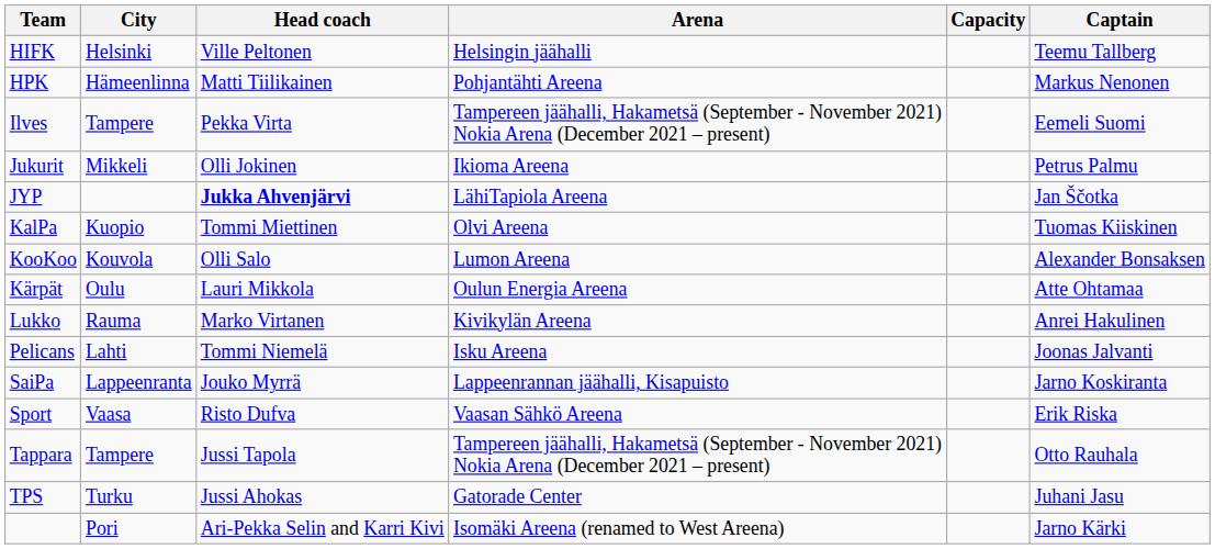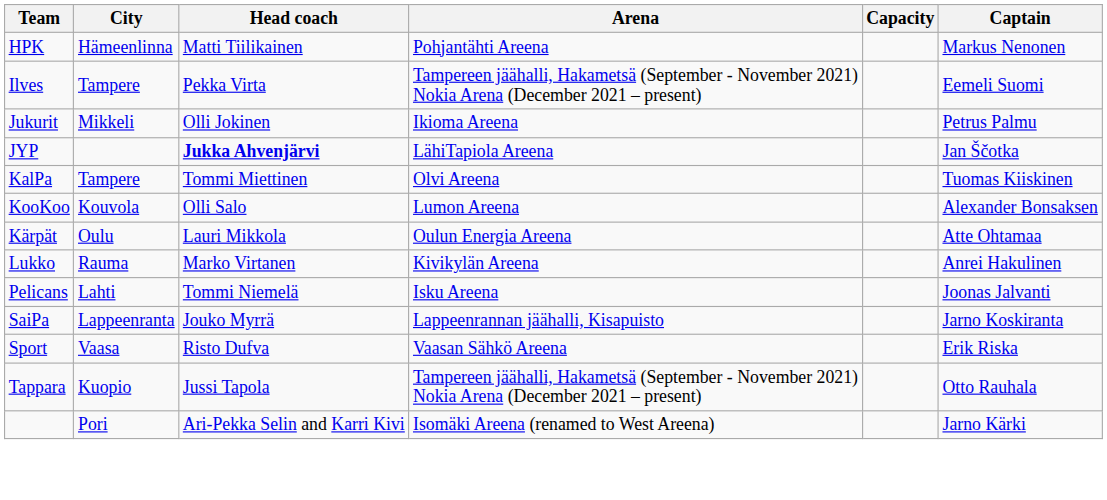- row: HIFK | Helsinki | Ville Peltonen | Helsingin jäähalli | Teemu Tallberg
KalPa | City: Kuopio -> Tampere
Tappara | City: Tampere -> Kuopio
- row: TPS | Turku | Jussi Ahokas | Gatorade Center | Juhani Jasu
